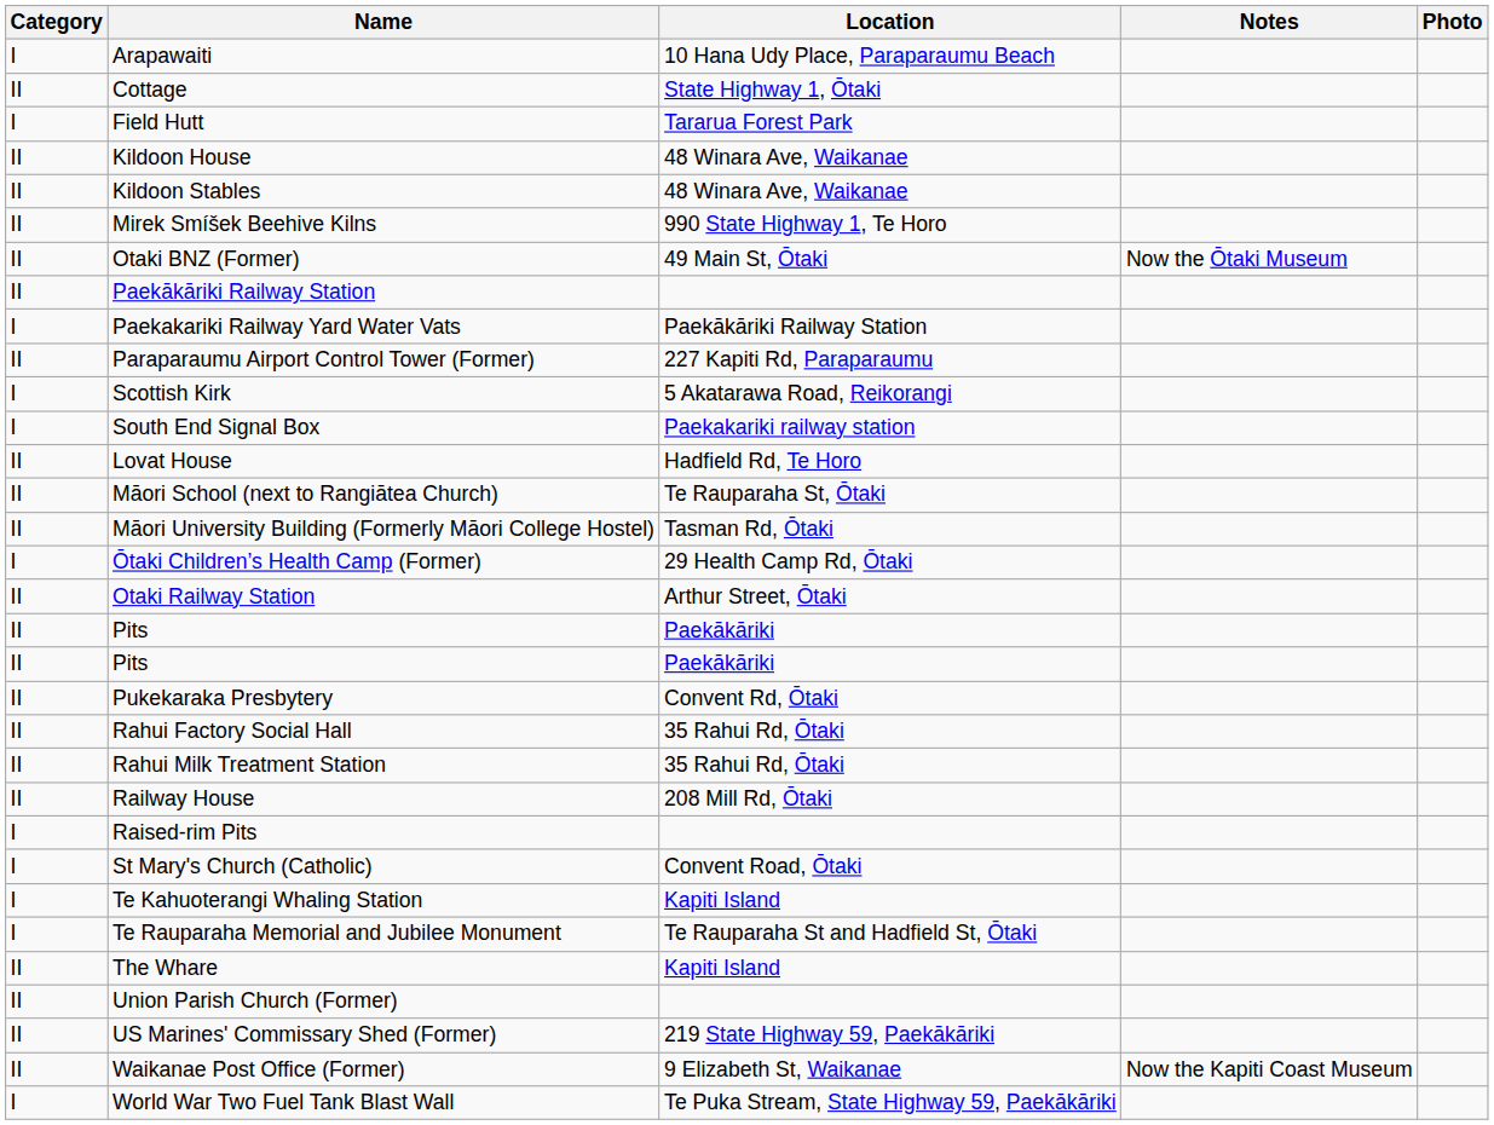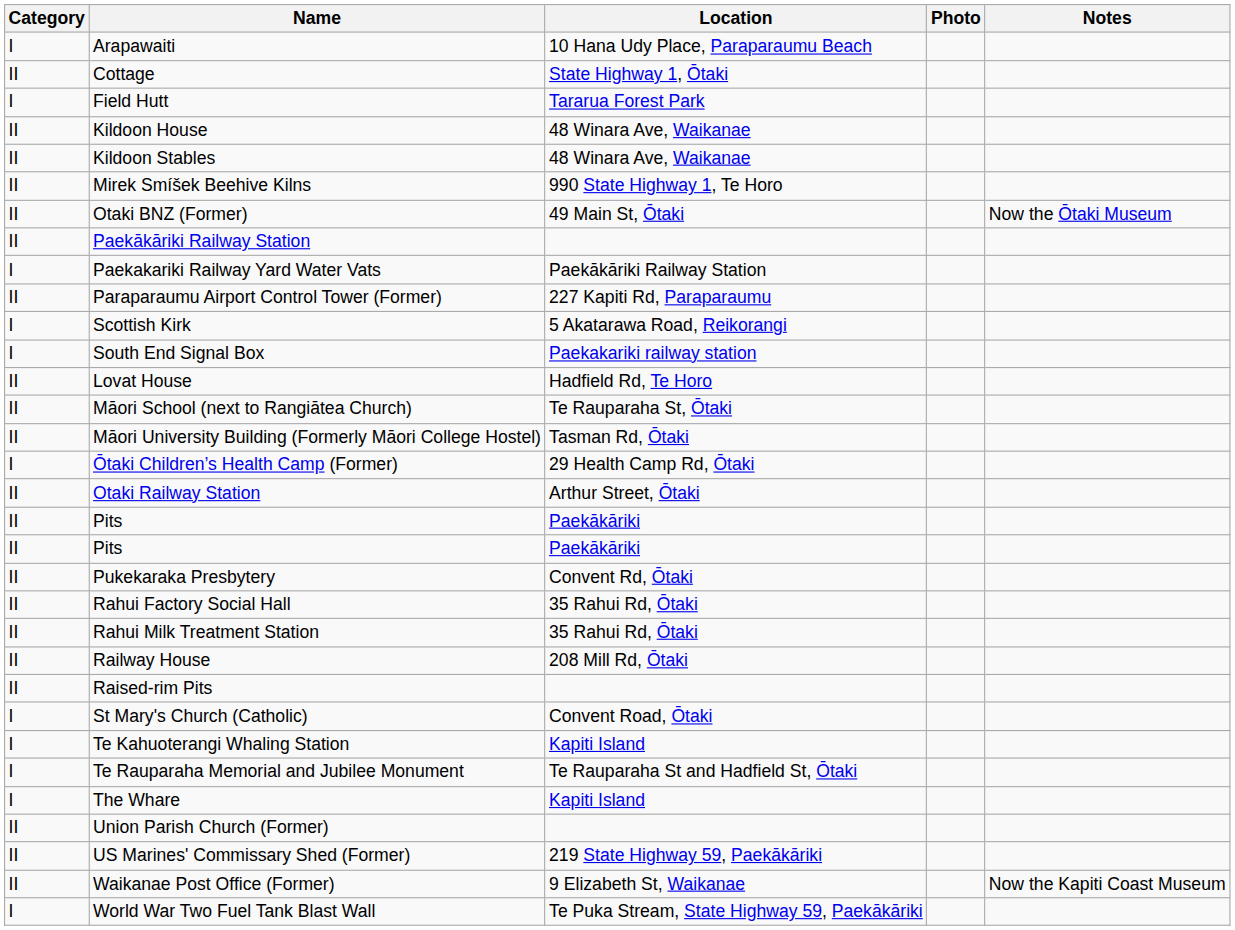columns swapped: Notes <-> Photo
Raised-rim Pits | Category: I -> II
The Whare | Category: II -> I
